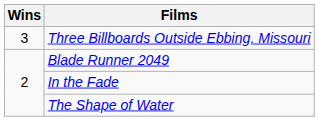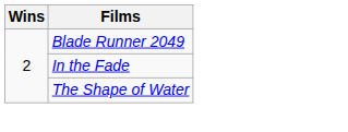- row: 3 | Three Billboards Outside Ebbing, Missouri
